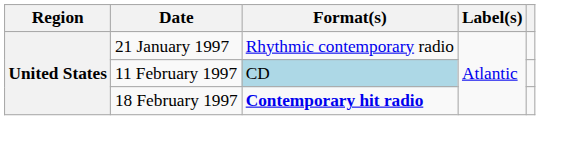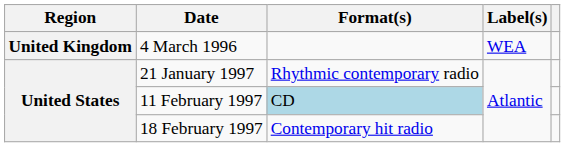+ row: United Kingdom | 4 March 1996 | WEA
18 February 1997 | Format(s): bold -> normal
